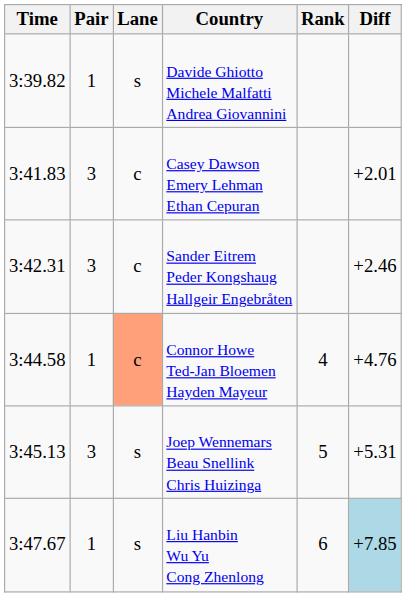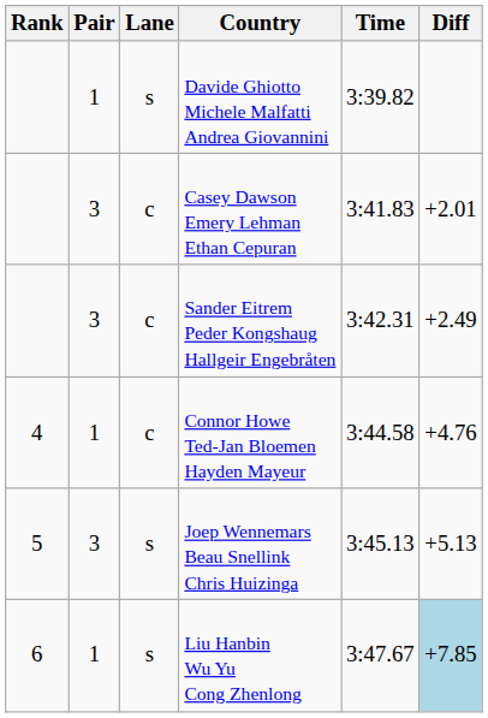columns swapped: Rank <-> Time
Sander Eitrem Peder Kongshaug Hallgeir Engebråten | Diff: +2.46 -> +2.49
Connor Howe Ted-Jan Bloemen Hayden Mayeur | Lane: lightsalmon background -> no background
Joep Wennemars Beau Snellink Chris Huizinga | Diff: +5.31 -> +5.13
